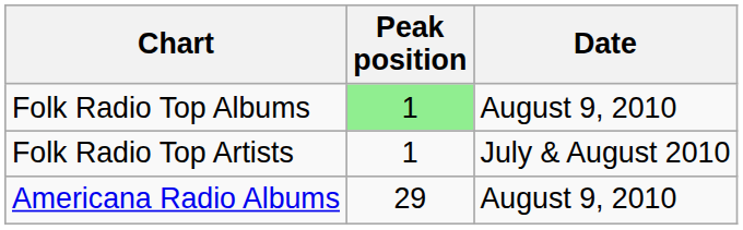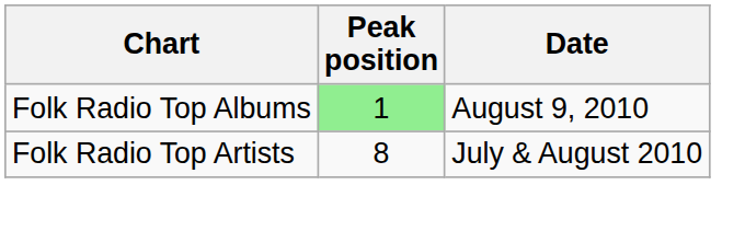Folk Radio Top Artists | Peak position: 1 -> 8
- row: Americana Radio Albums | 29 | August 9, 2010
